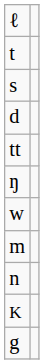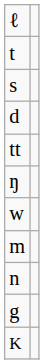rows swapped: K <-> g
